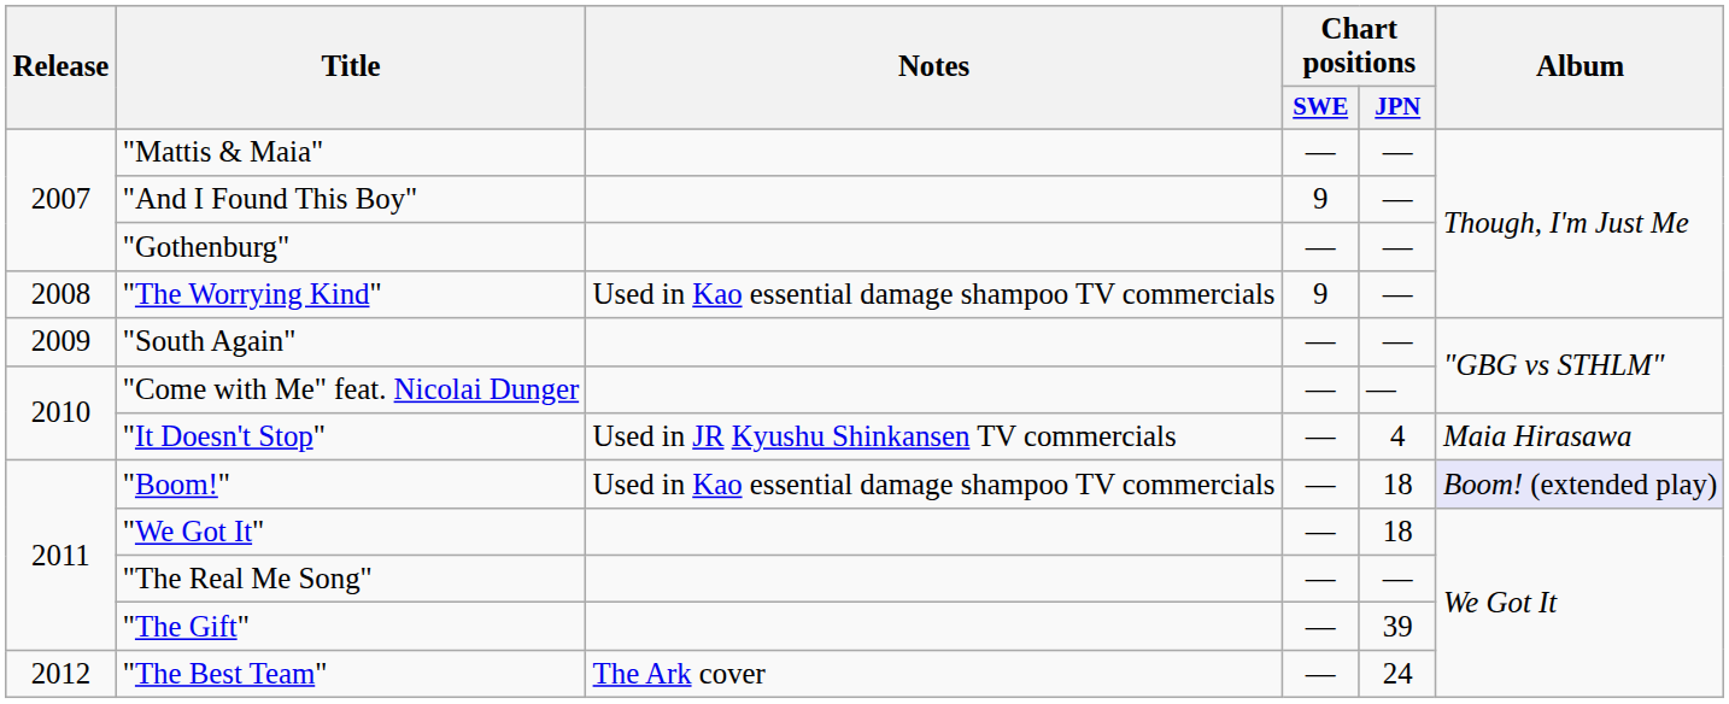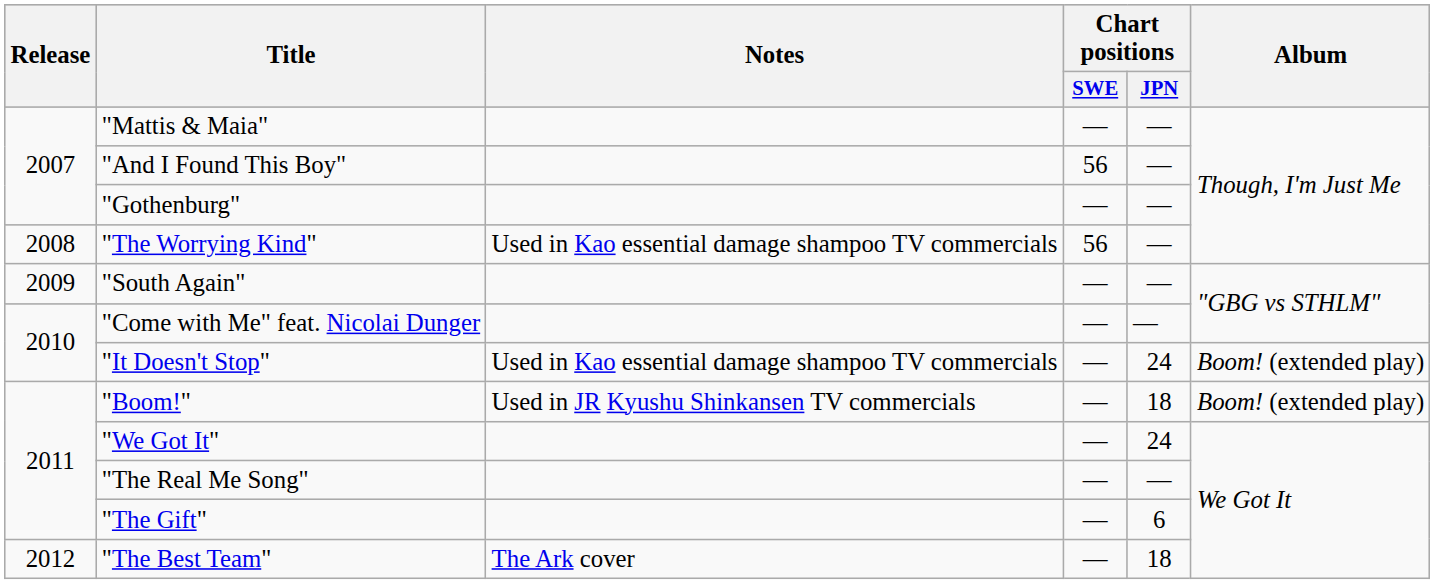"And I Found This Boy" | Chart positions / SWE: 9 -> 56
"The Worrying Kind" | Chart positions / SWE: 9 -> 56
"It Doesn't Stop" | Notes: Used in JR Kyushu Shinkansen TV commercials -> Used in Kao essential damage shampoo TV commercials
"It Doesn't Stop" | Chart positions / JPN: 4 -> 24
"It Doesn't Stop" | Album: Maia Hirasawa -> Boom! (extended play)
"Boom!" | Notes: Used in Kao essential damage shampoo TV commercials -> Used in JR Kyushu Shinkansen TV commercials
"Boom!" | Album: lavender background -> no background
"We Got It" | Chart positions / JPN: 18 -> 24
"The Gift" | Chart positions / JPN: 39 -> 6
"The Best Team" | Chart positions / JPN: 24 -> 18
